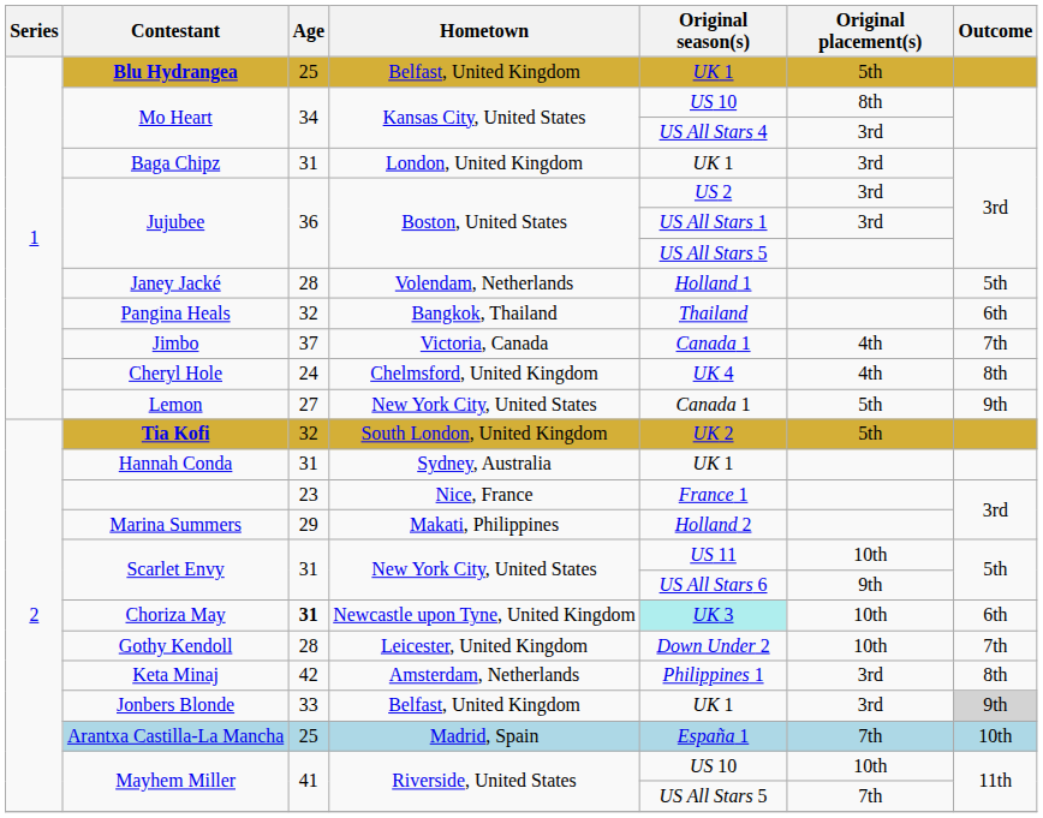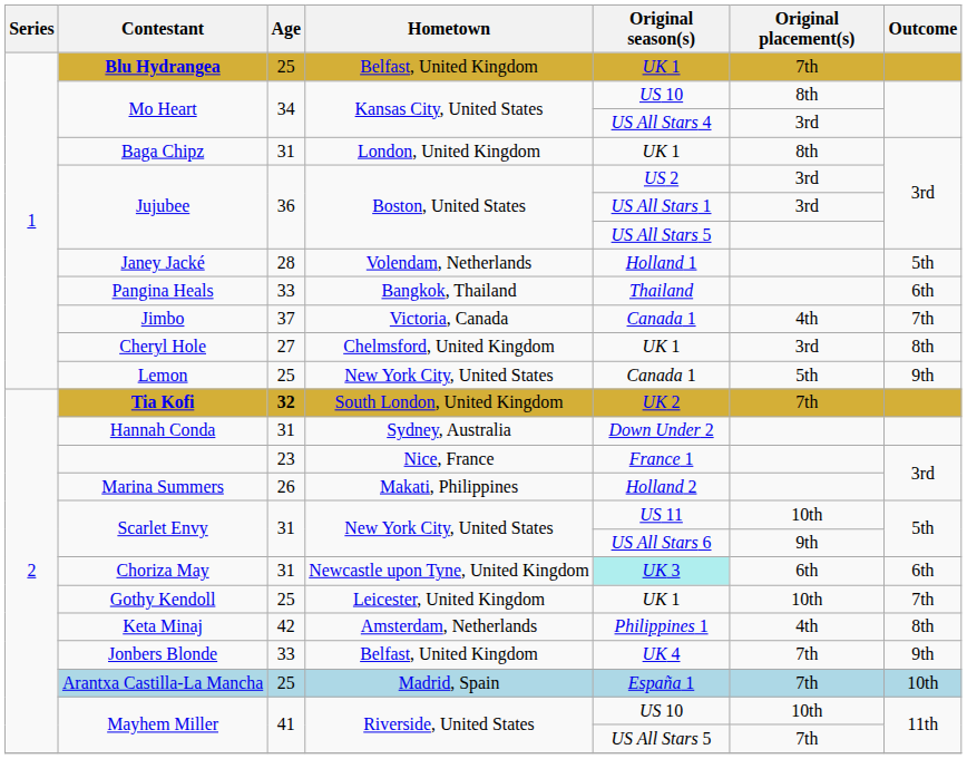Blu Hydrangea | Original placement(s): 5th -> 7th
Baga Chipz | Original placement(s): 3rd -> 8th
Pangina Heals | Age: 32 -> 33
Cheryl Hole | Age: 24 -> 27
Cheryl Hole | Original season(s): UK 4 -> UK 1
Cheryl Hole | Original placement(s): 4th -> 3rd
Lemon | Age: 27 -> 25
Tia Kofi | Age: normal -> bold
Tia Kofi | Original placement(s): 5th -> 7th
Hannah Conda | Original season(s): UK 1 -> Down Under 2
Marina Summers | Age: 29 -> 26
Choriza May | Age: bold -> normal
Choriza May | Original placement(s): 10th -> 6th
Gothy Kendoll | Age: 28 -> 25
Gothy Kendoll | Original season(s): Down Under 2 -> UK 1
Keta Minaj | Original placement(s): 3rd -> 4th
Jonbers Blonde | Original season(s): UK 1 -> UK 4
Jonbers Blonde | Original placement(s): 3rd -> 7th
Jonbers Blonde | Outcome: lightgrey background -> no background
